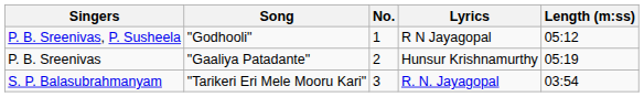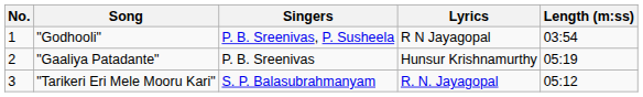columns swapped: No. <-> Singers
"Godhooli" | Length (m:ss): 05:12 -> 03:54
"Tarikeri Eri Mele Mooru Kari" | Length (m:ss): 03:54 -> 05:12
